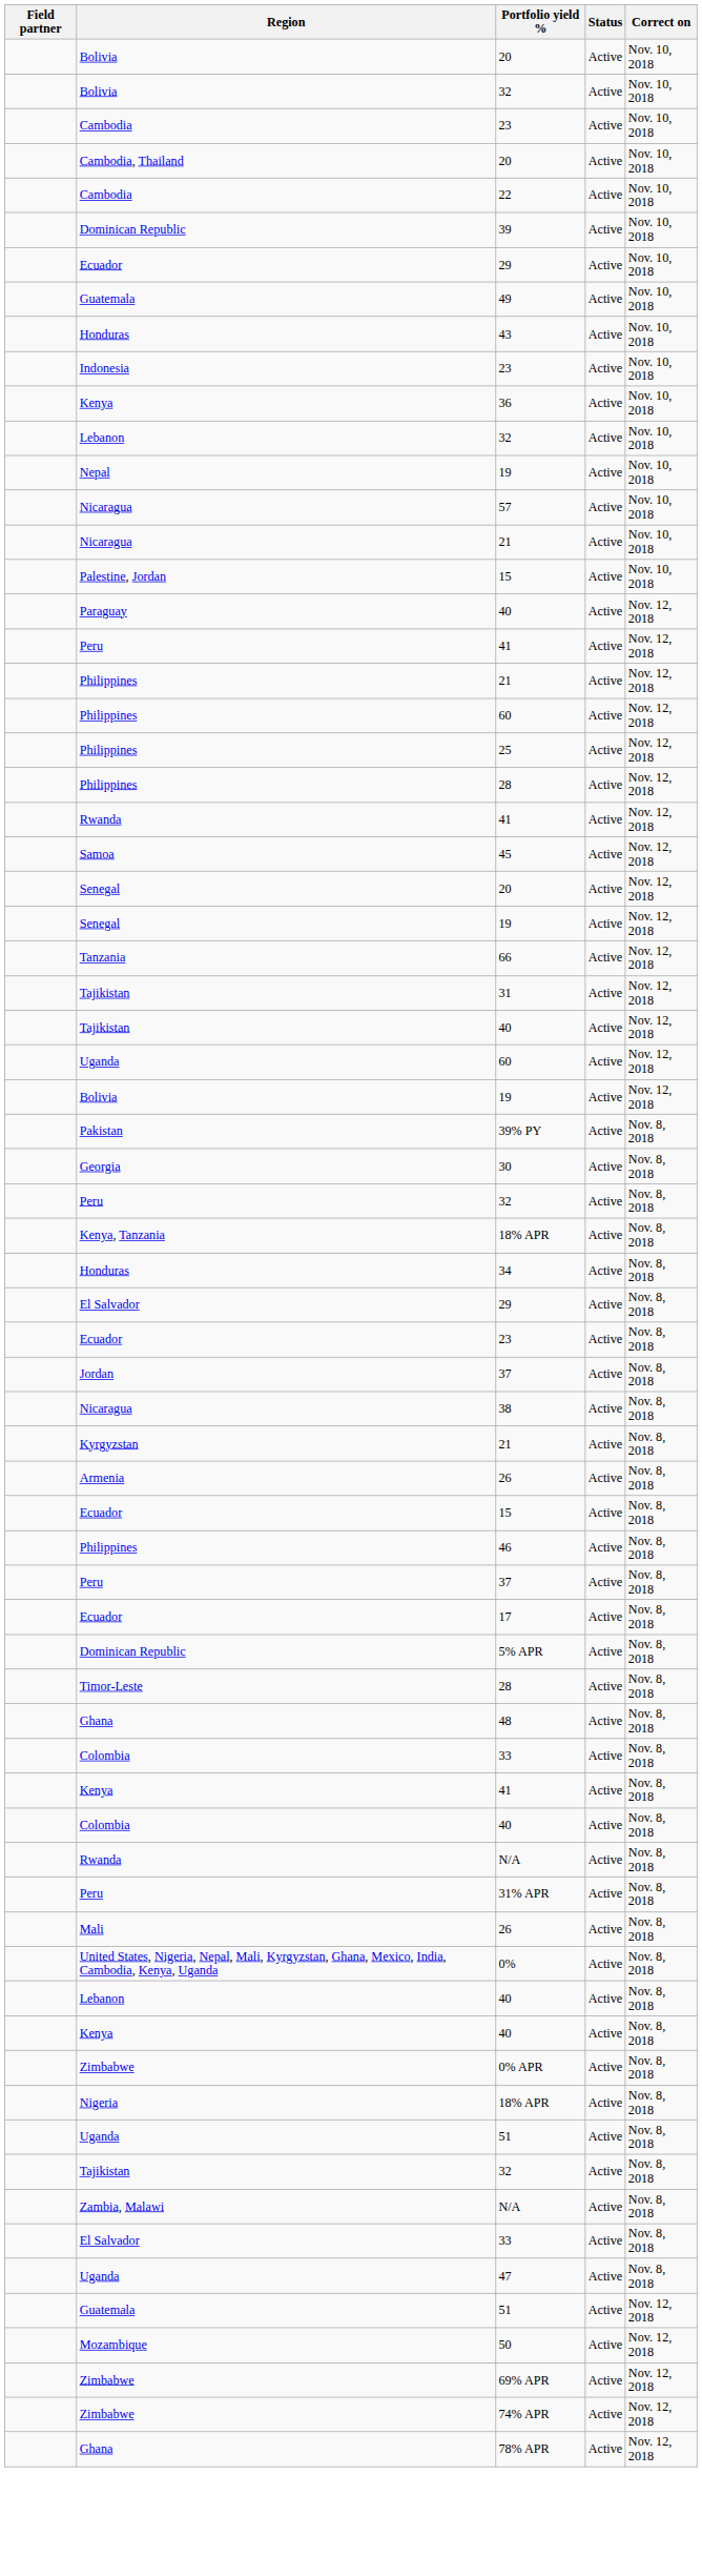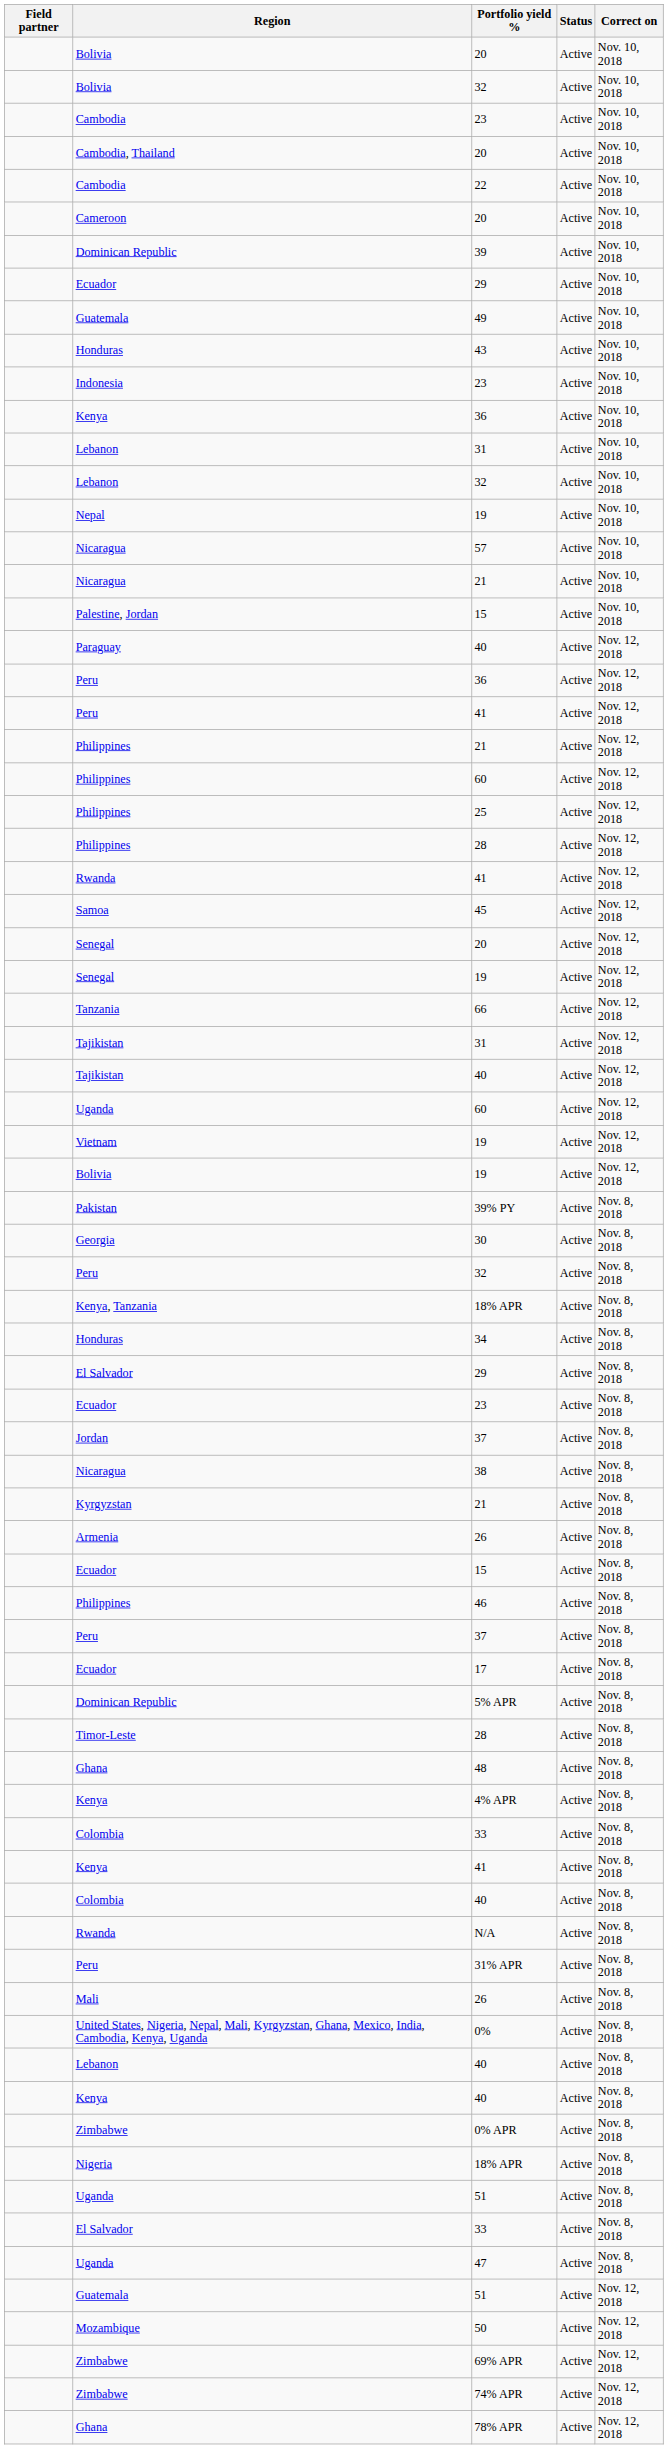+ row: Cameroon | 20 | Active | Nov. 10, 2018
+ row: Lebanon | 31 | Active | Nov. 10, 2018
+ row: Peru | 36 | Active | Nov. 12, 2018
+ row: Vietnam | 19 | Active | Nov. 12, 2018
+ row: Kenya | 4% APR | Active | Nov. 8, 2018
- row: Tajikistan | 32 | Active | Nov. 8, 2018
- row: Zambia, Malawi | N/A | Active | Nov. 8, 2018
